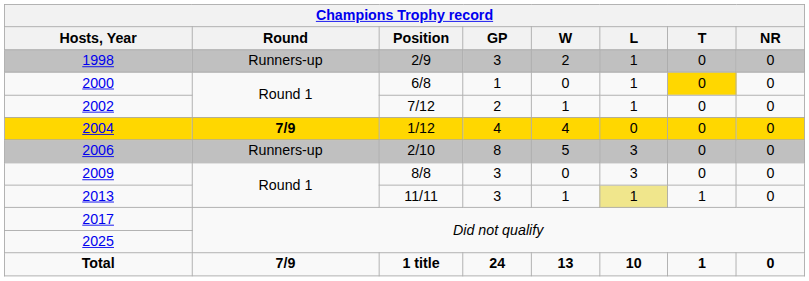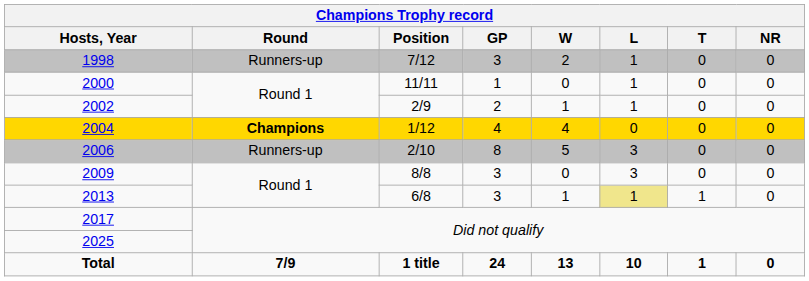1998 | Position: 2/9 -> 7/12
2000 | Position: 6/8 -> 11/11
2000 | T: gold background -> no background
2002 | Position: 7/12 -> 2/9
2004 | Round: 7/9 -> Champions
2013 | Position: 11/11 -> 6/8
